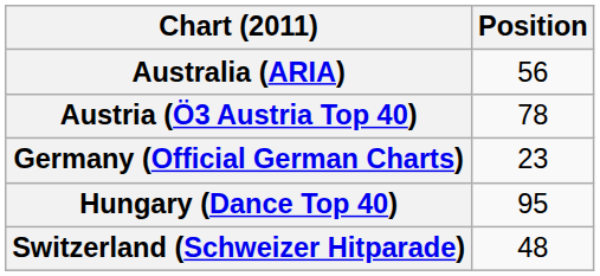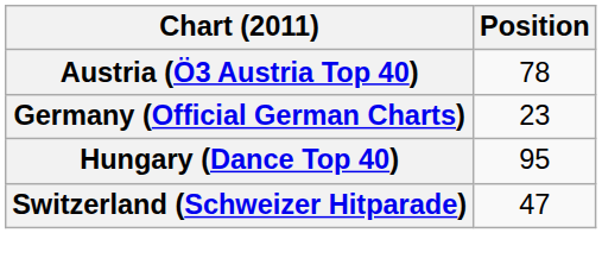- row: Australia (ARIA) | 56
Switzerland (Schweizer Hitparade) | Position: 48 -> 47
